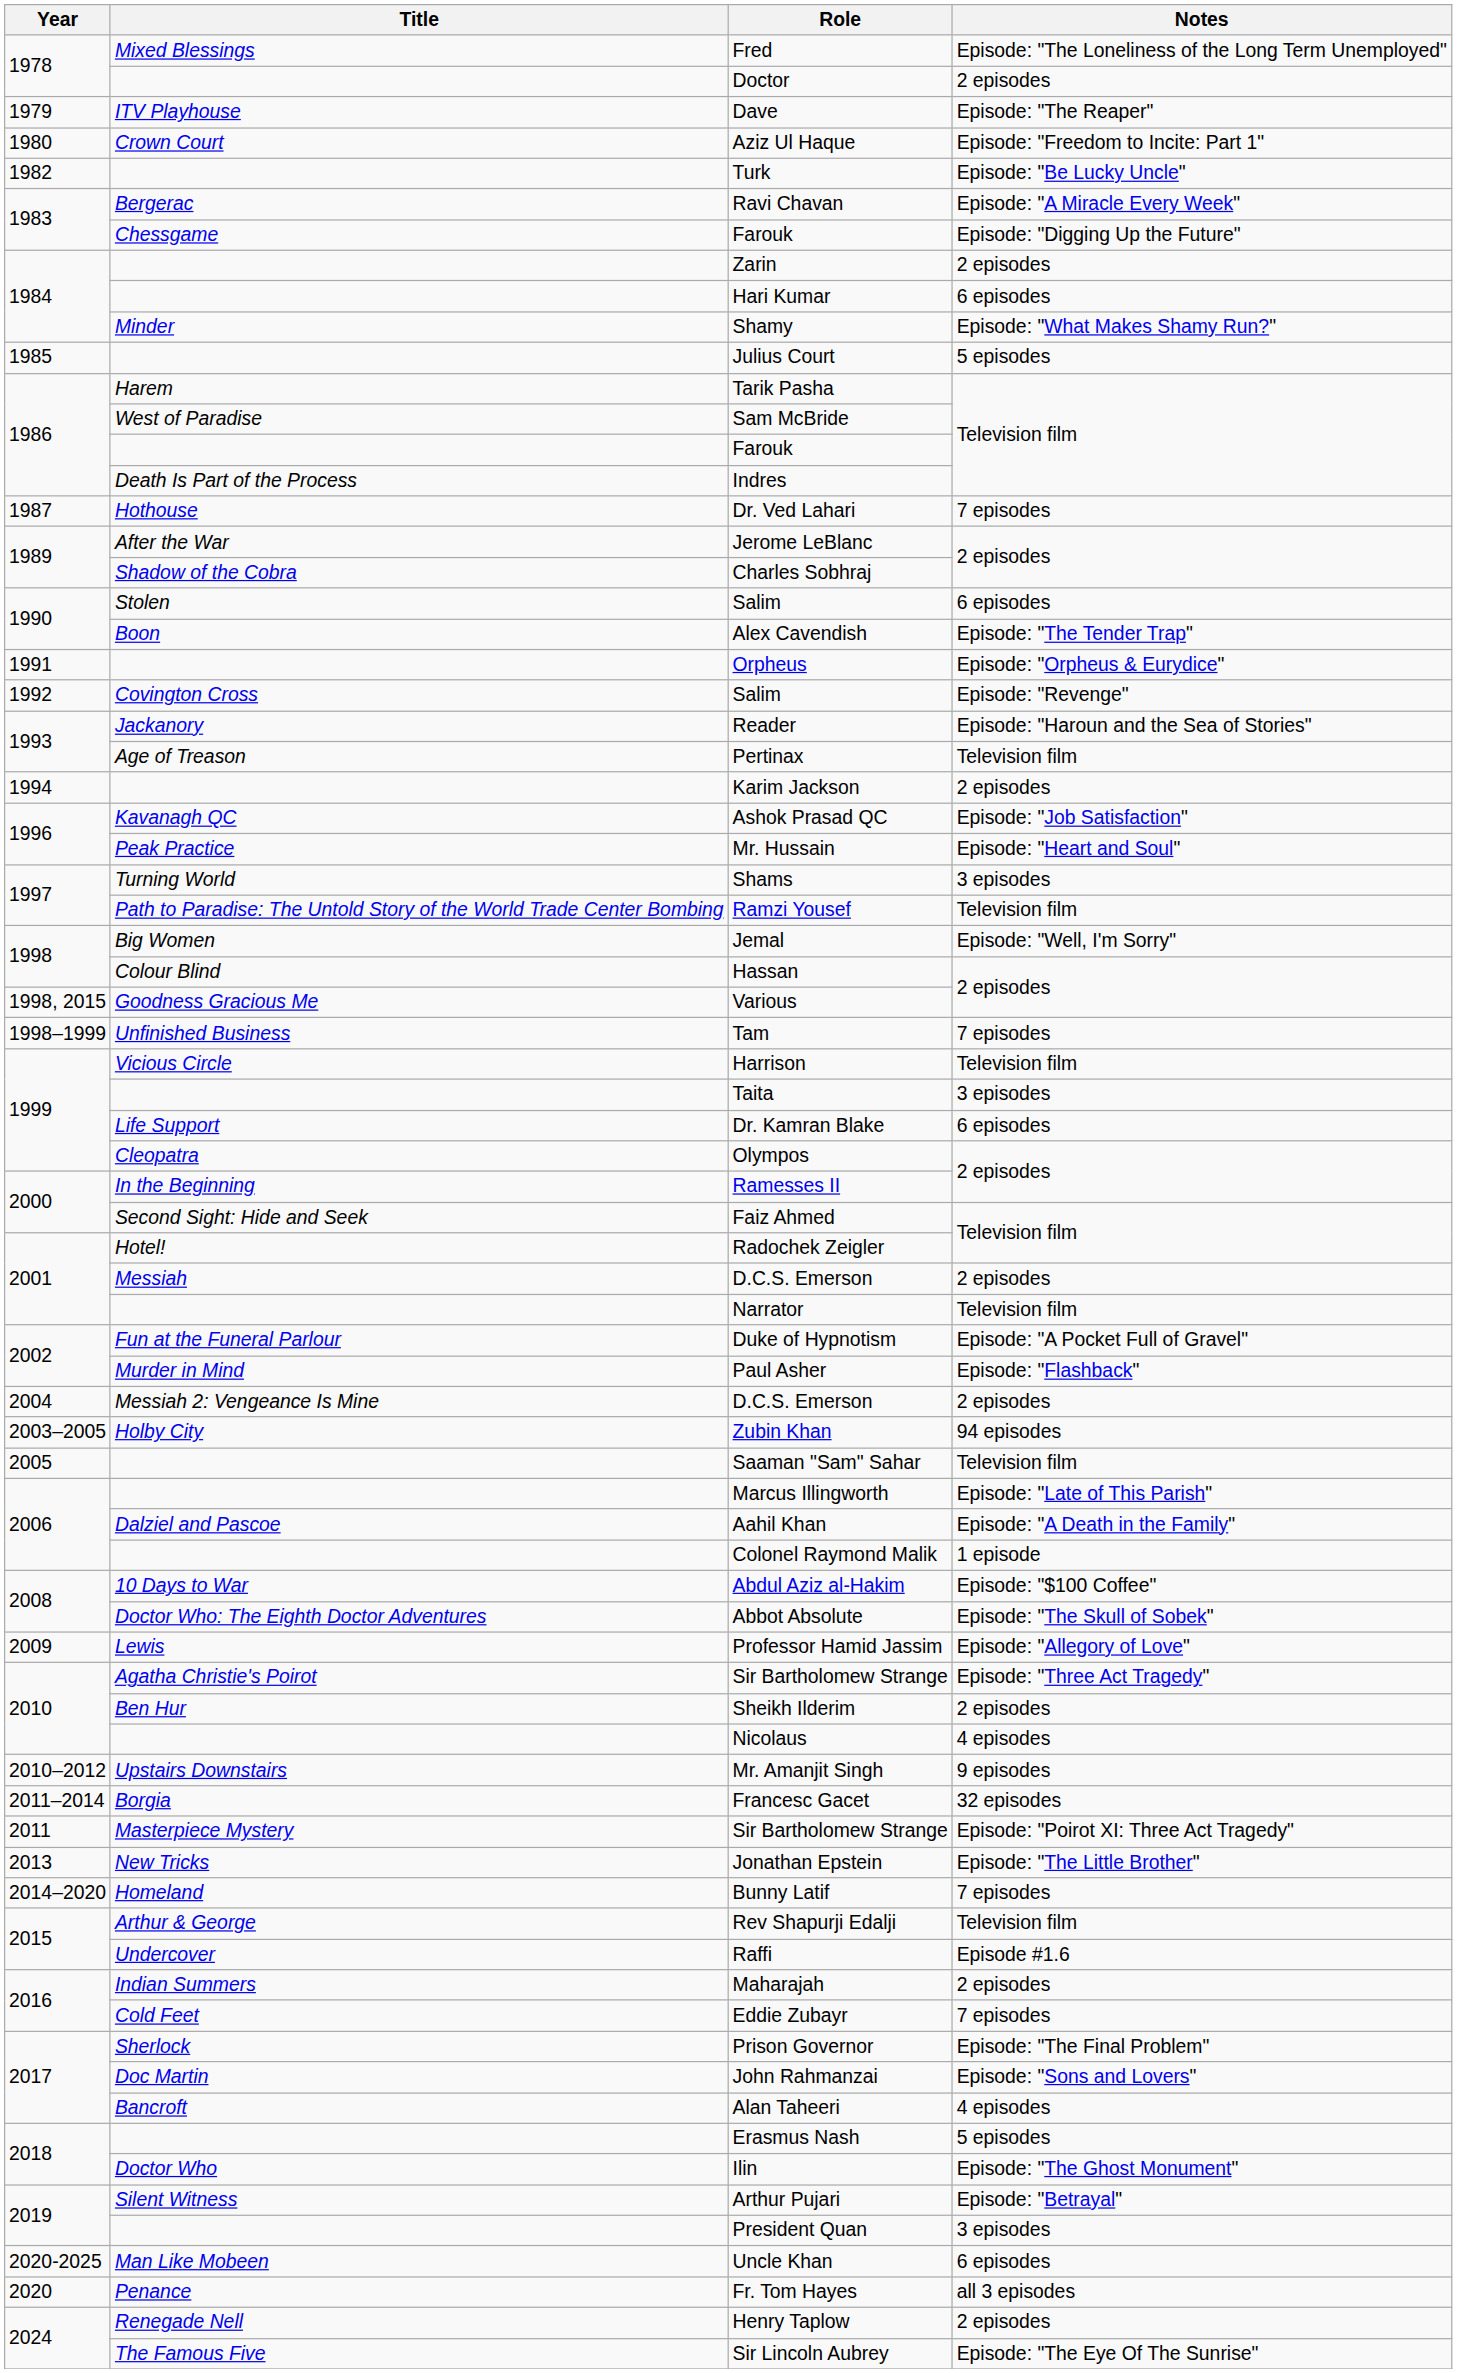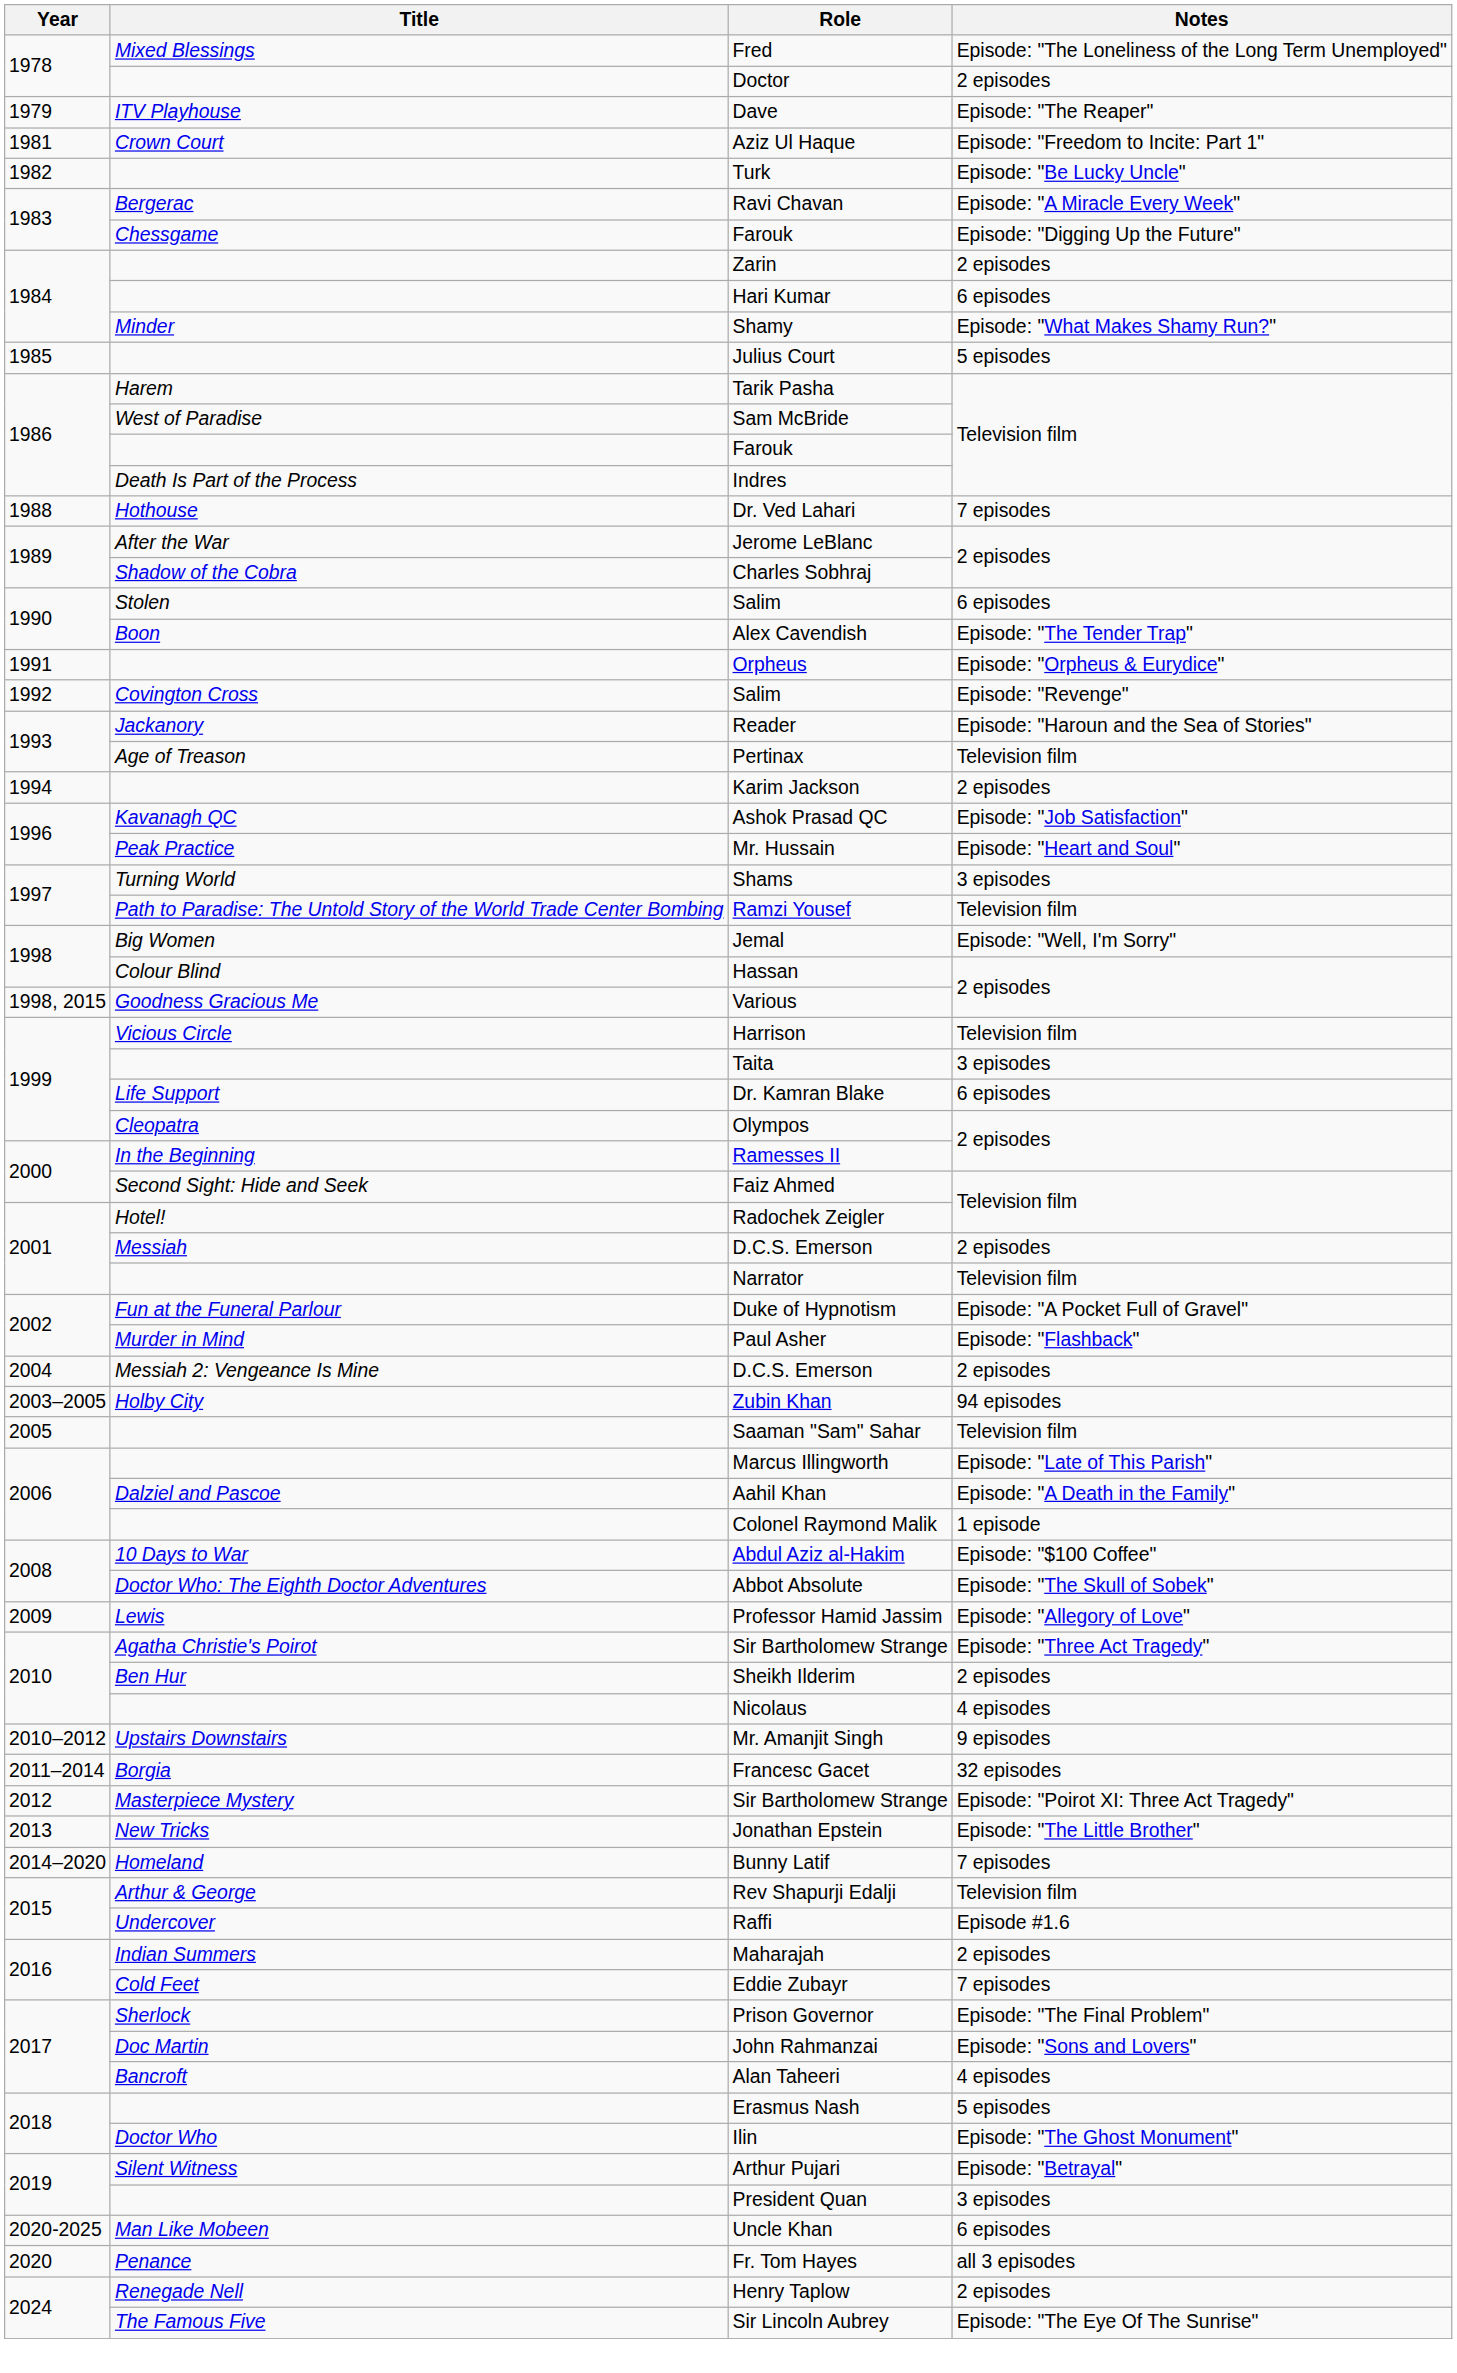Aziz Ul Haque | Year: 1980 -> 1981
Dr. Ved Lahari | Year: 1987 -> 1988
- row: 1998–1999 | Unfinished Business | Tam | 7 episodes
Masterpiece Mystery / Sir Bartholomew Strange | Year: 2011 -> 2012
